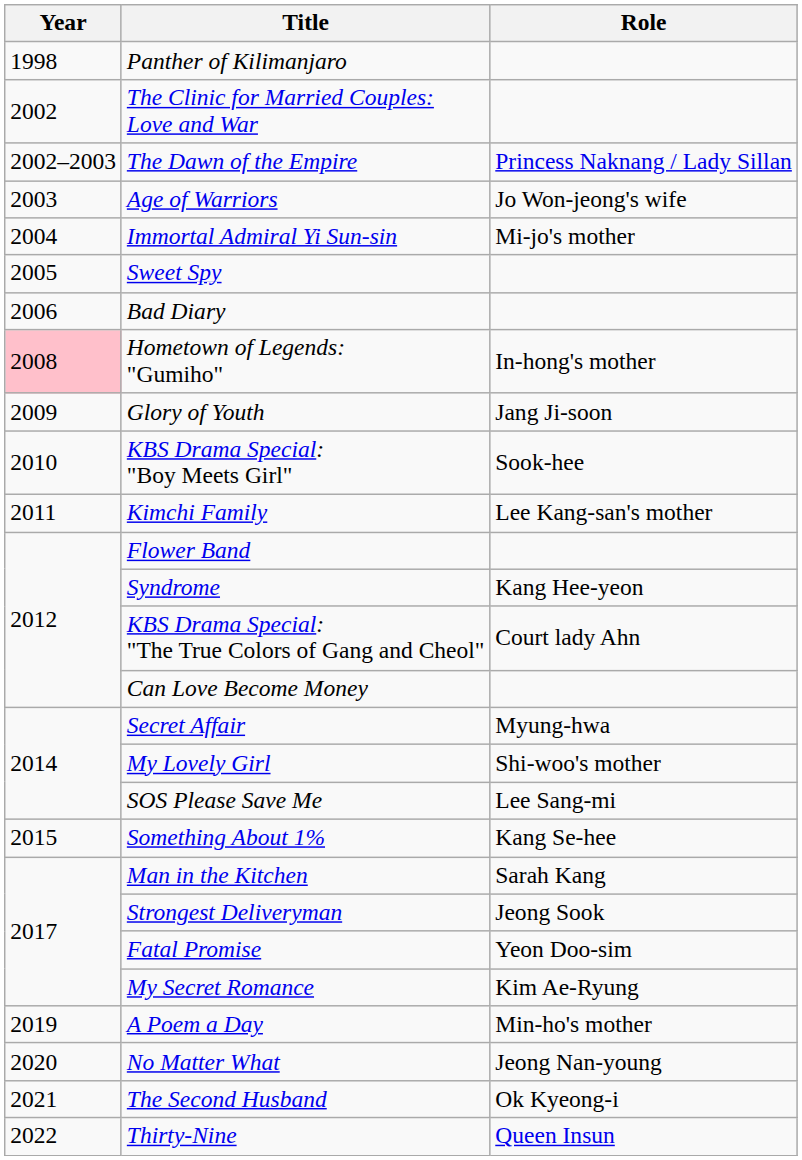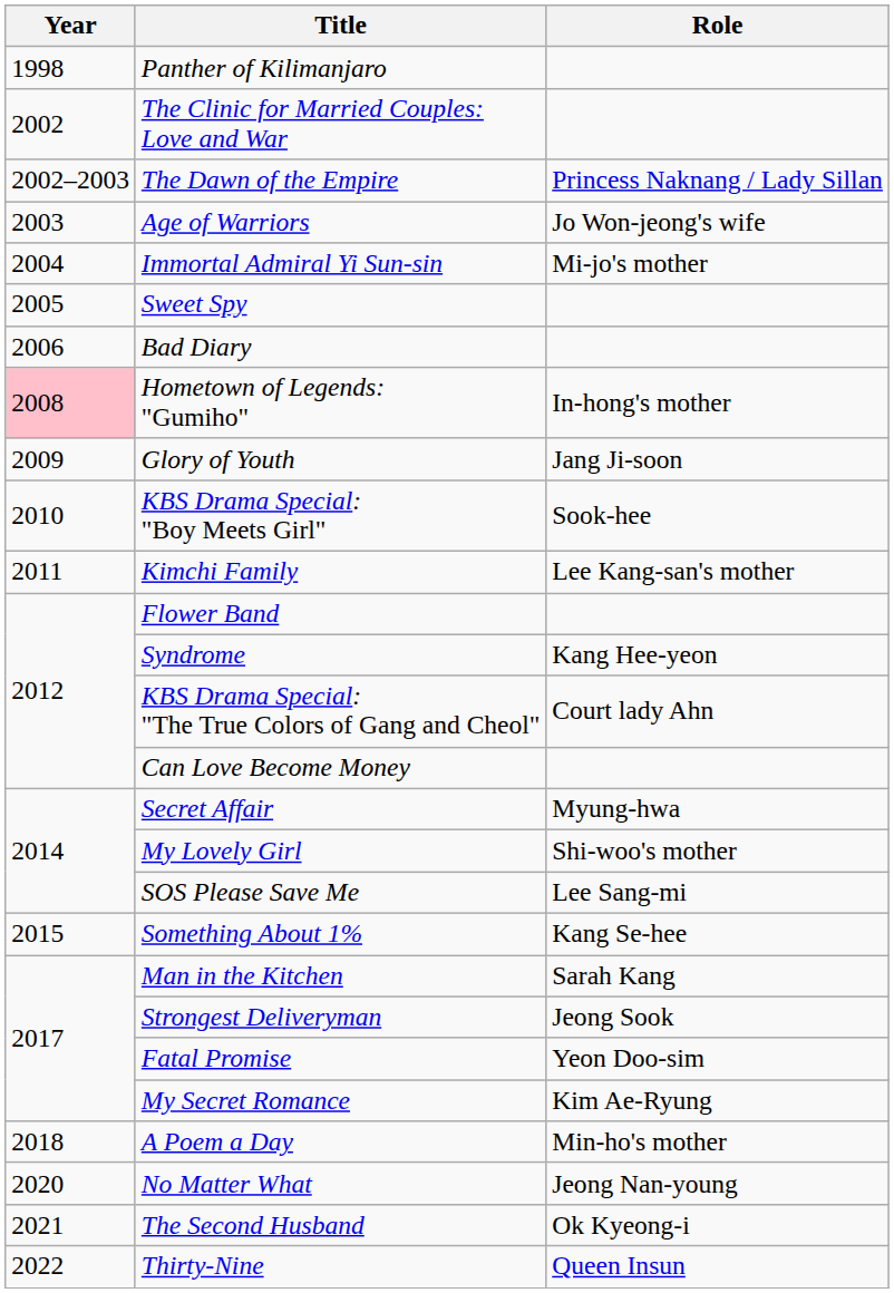A Poem a Day | Year: 2019 -> 2018
